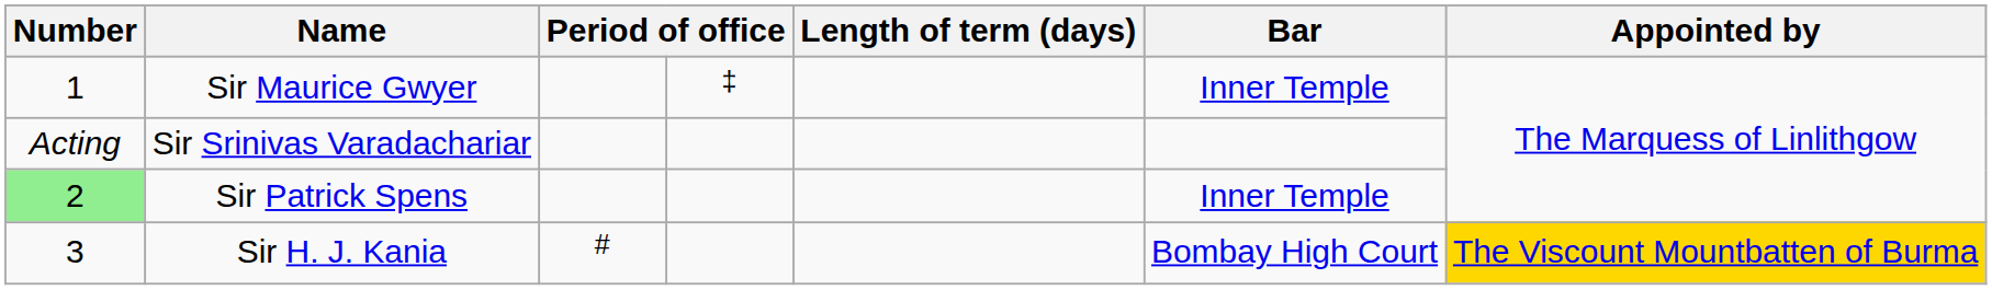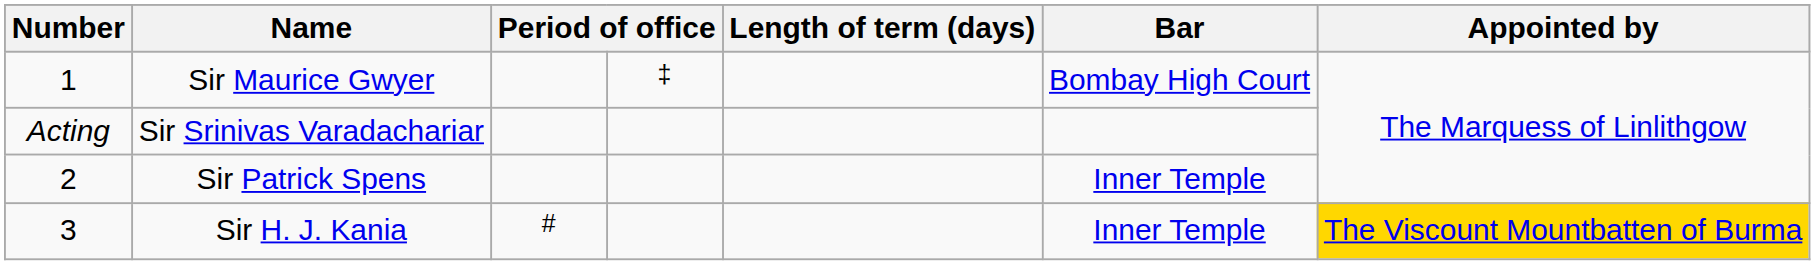Sir Maurice Gwyer | Bar: Inner Temple -> Bombay High Court
Sir Patrick Spens | Number: lightgreen background -> no background
Sir H. J. Kania | Bar: Bombay High Court -> Inner Temple
